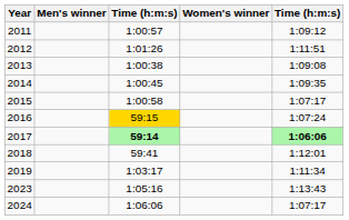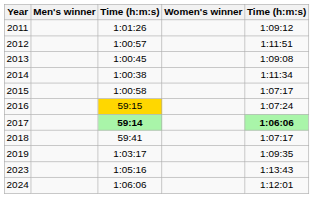2011 | column 3: 1:00:57 -> 1:01:26
2012 | column 3: 1:01:26 -> 1:00:57
2013 | column 3: 1:00:38 -> 1:00:45
2014 | column 3: 1:00:45 -> 1:00:38
2014 | column 5: 1:09:35 -> 1:11:34
2018 | column 5: 1:12:01 -> 1:07:17
2019 | column 5: 1:11:34 -> 1:09:35
2024 | column 5: 1:07:17 -> 1:12:01
